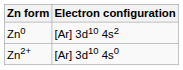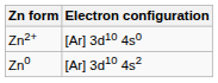rows swapped: Zn0 <-> Zn2+
